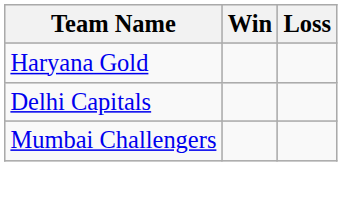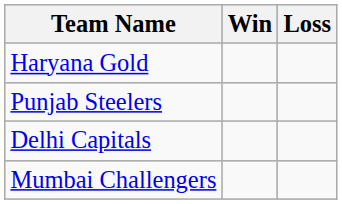+ row: Punjab Steelers
